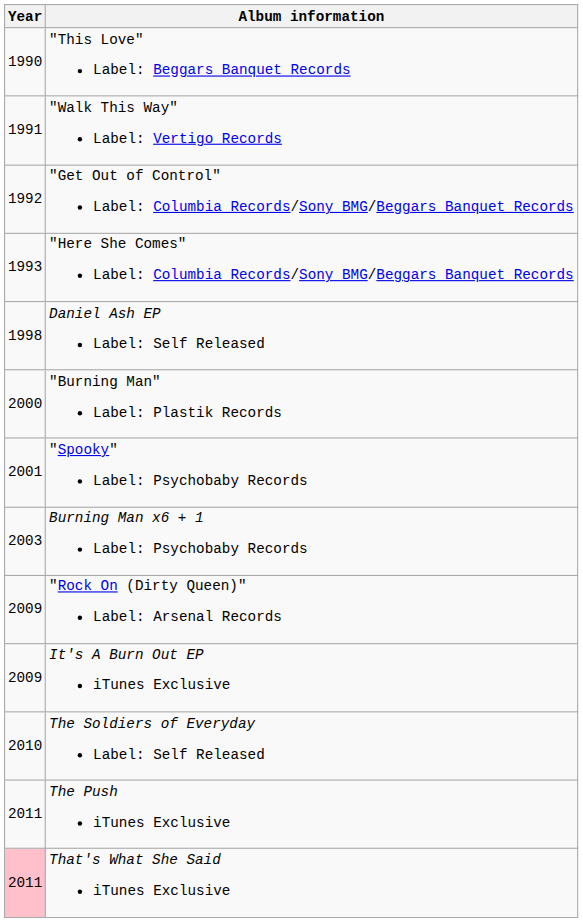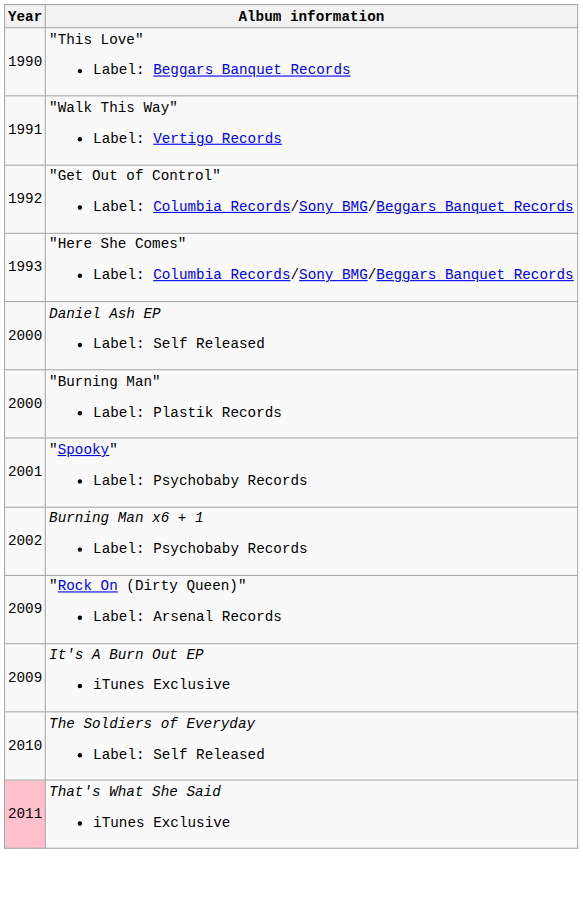Daniel Ash EP Label: Self Released | Year: 1998 -> 2000
Burning Man x6 + 1 Label: Psychobaby Records | Year: 2003 -> 2002
- row: 2011 | The Push iTunes Exclusive
